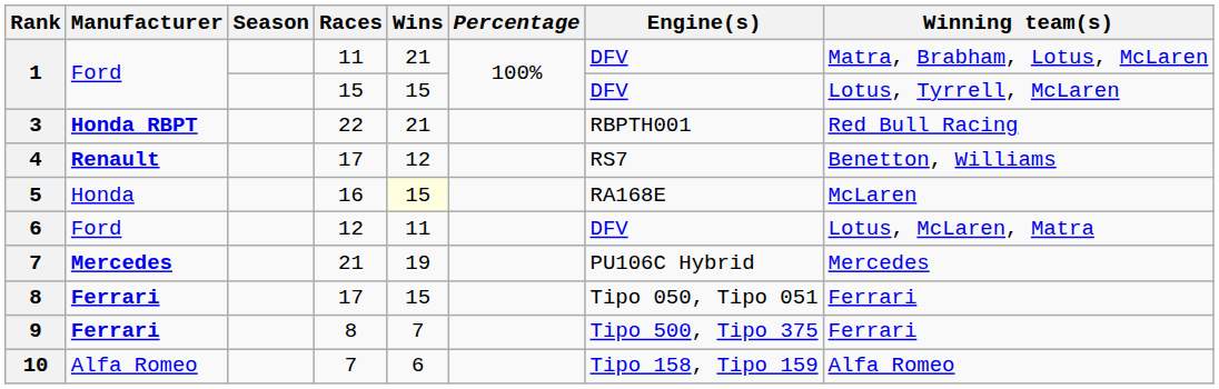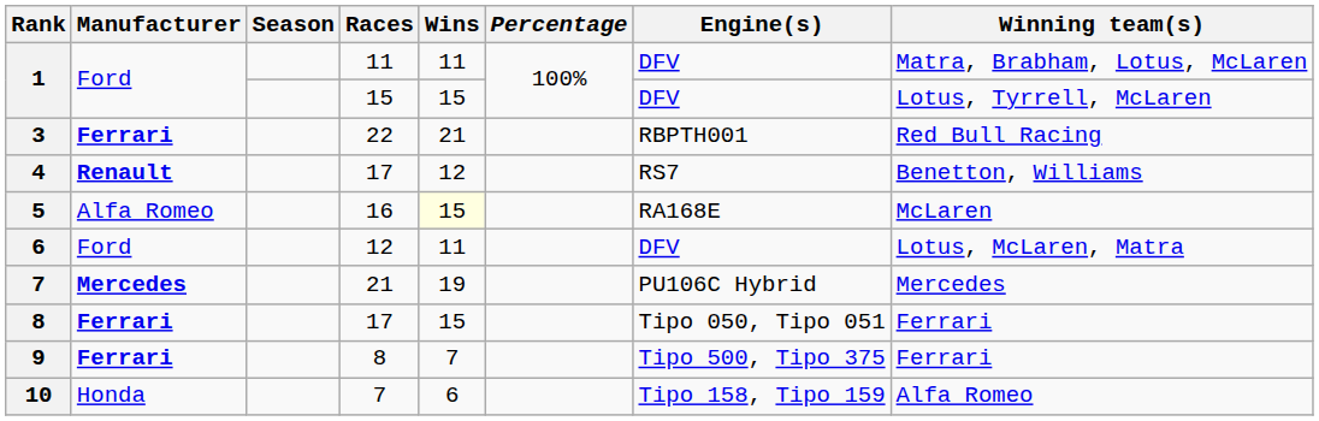1 / 11 | Wins: 21 -> 11
3 | Manufacturer: Honda RBPT -> Ferrari
5 | Manufacturer: Honda -> Alfa Romeo
10 | Manufacturer: Alfa Romeo -> Honda
